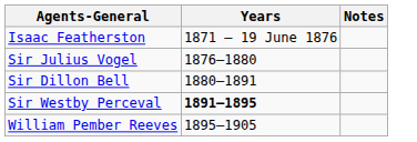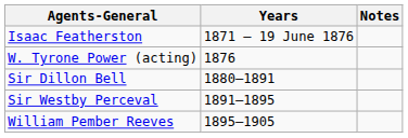+ row: W. Tyrone Power (acting) | 1876
- row: Sir Julius Vogel | 1876–1880
Sir Westby Perceval | Years: bold -> normal
